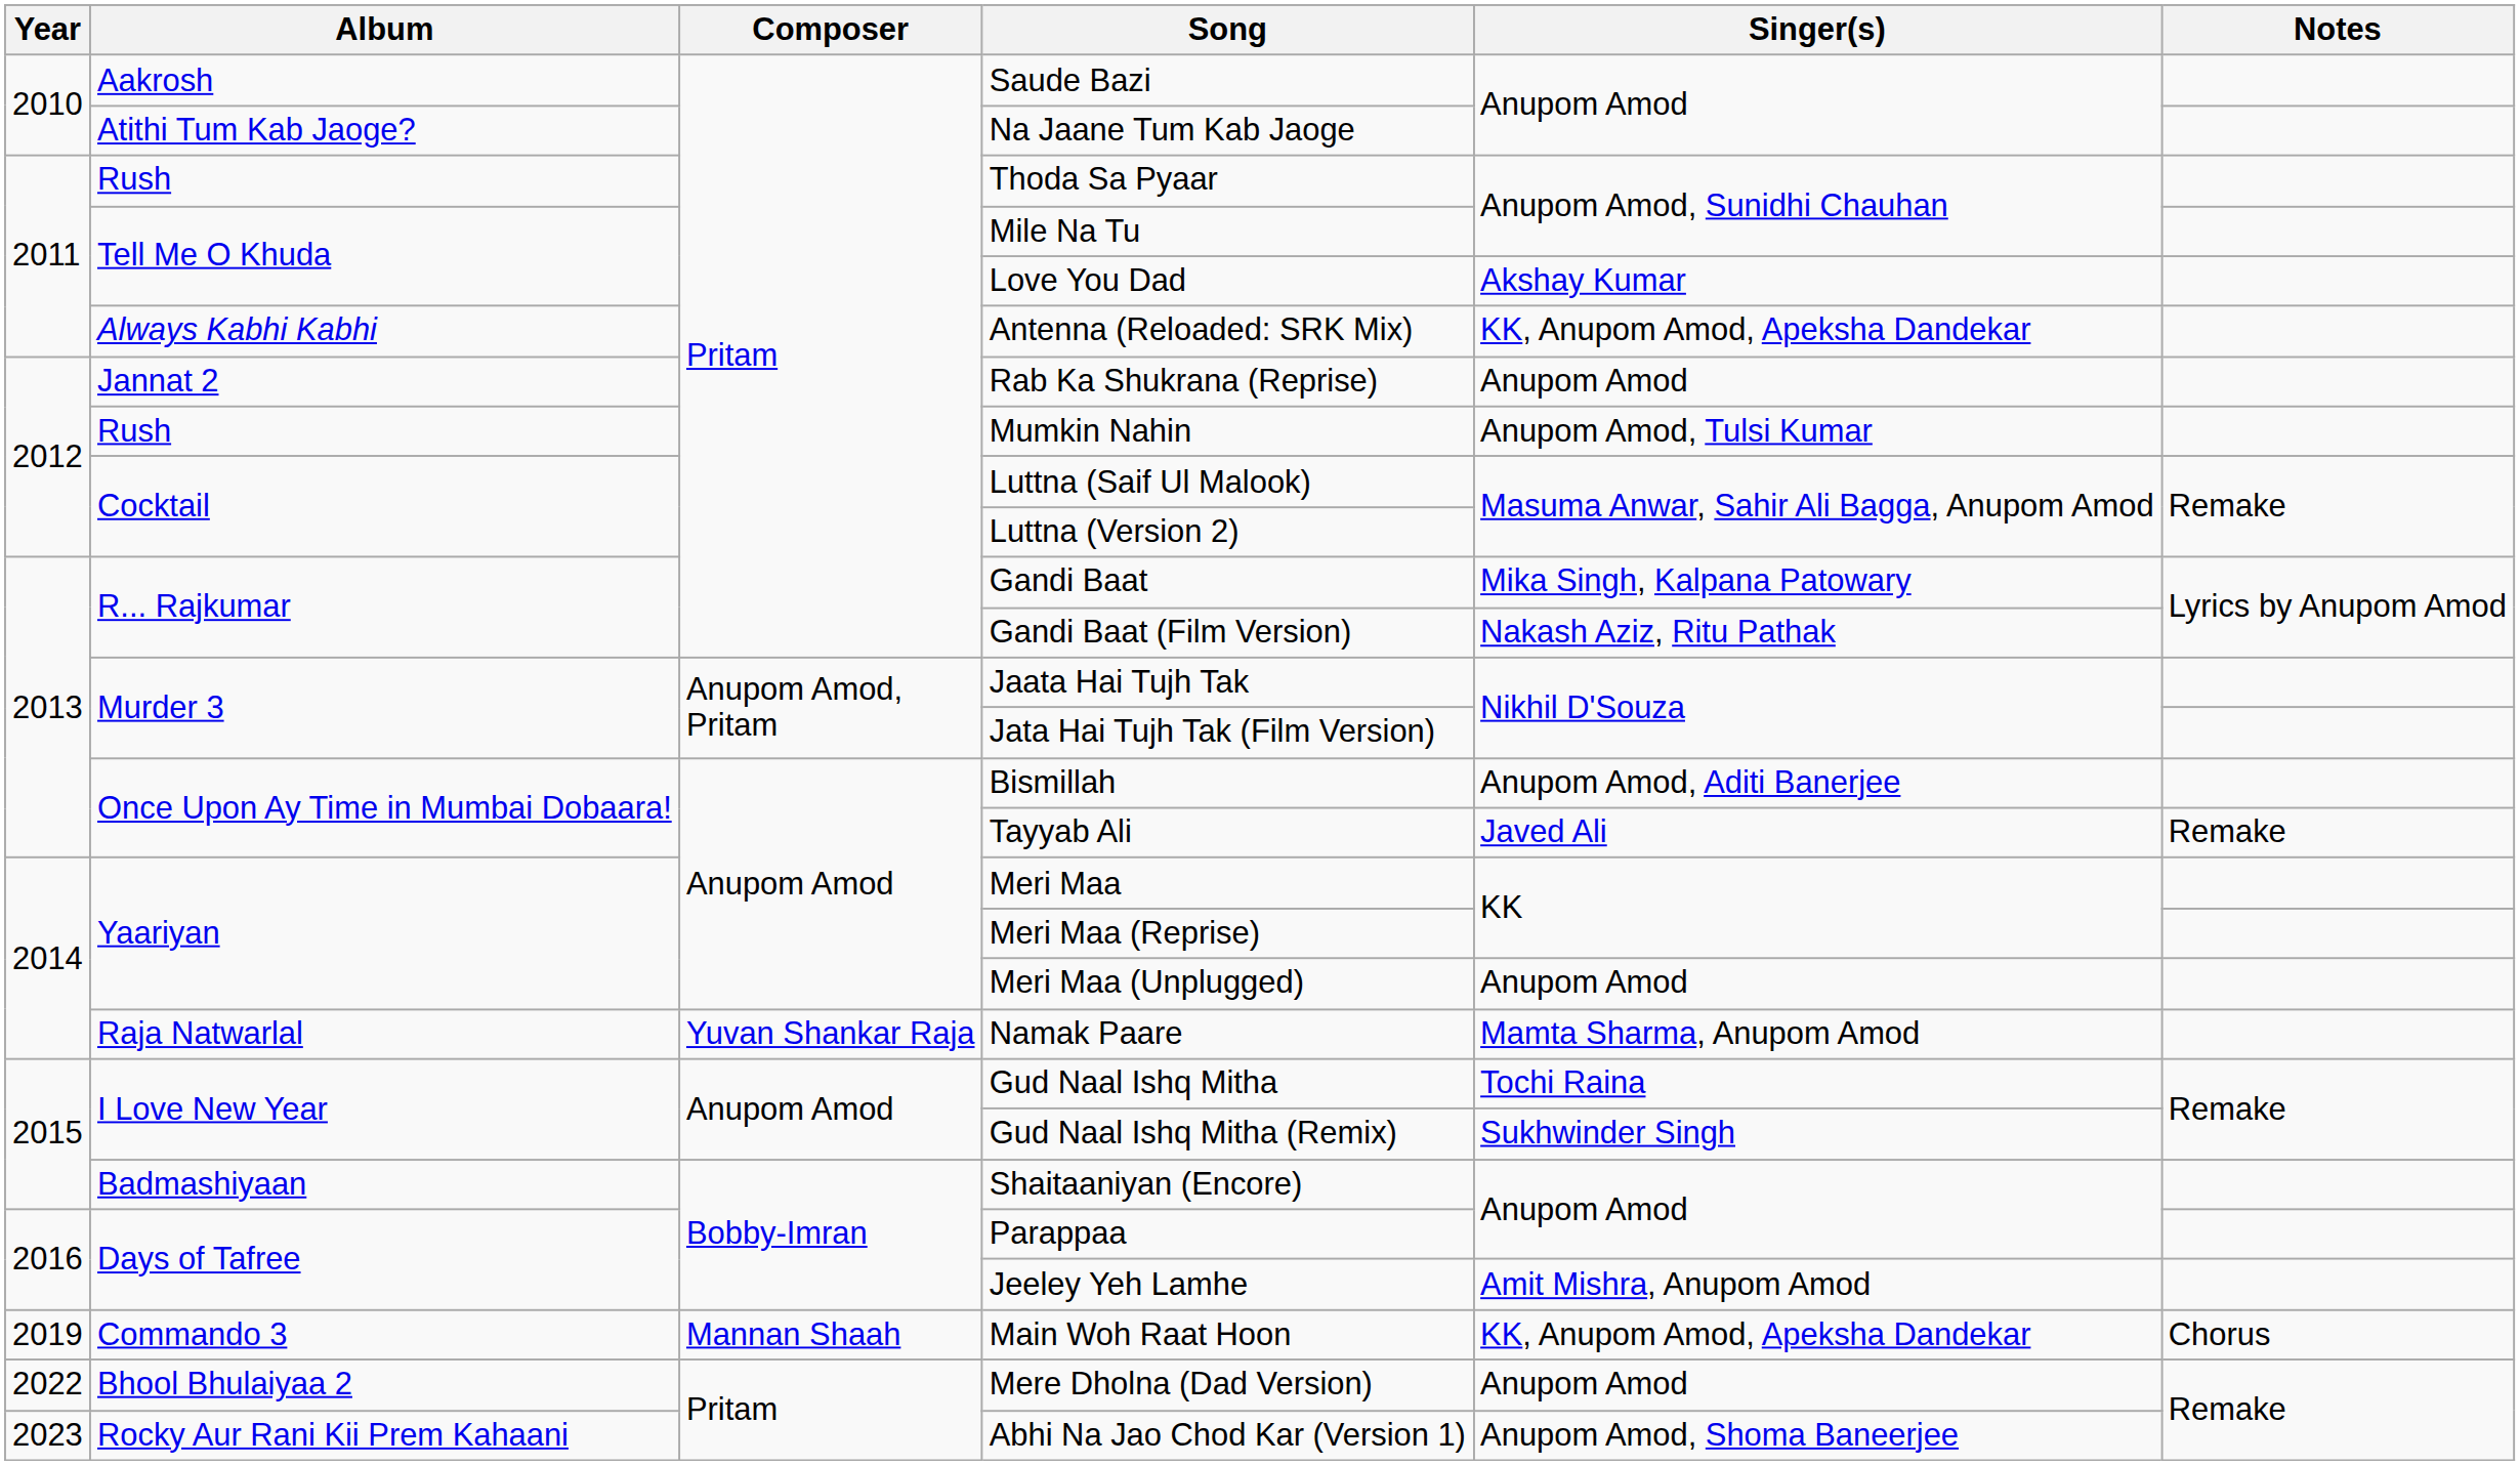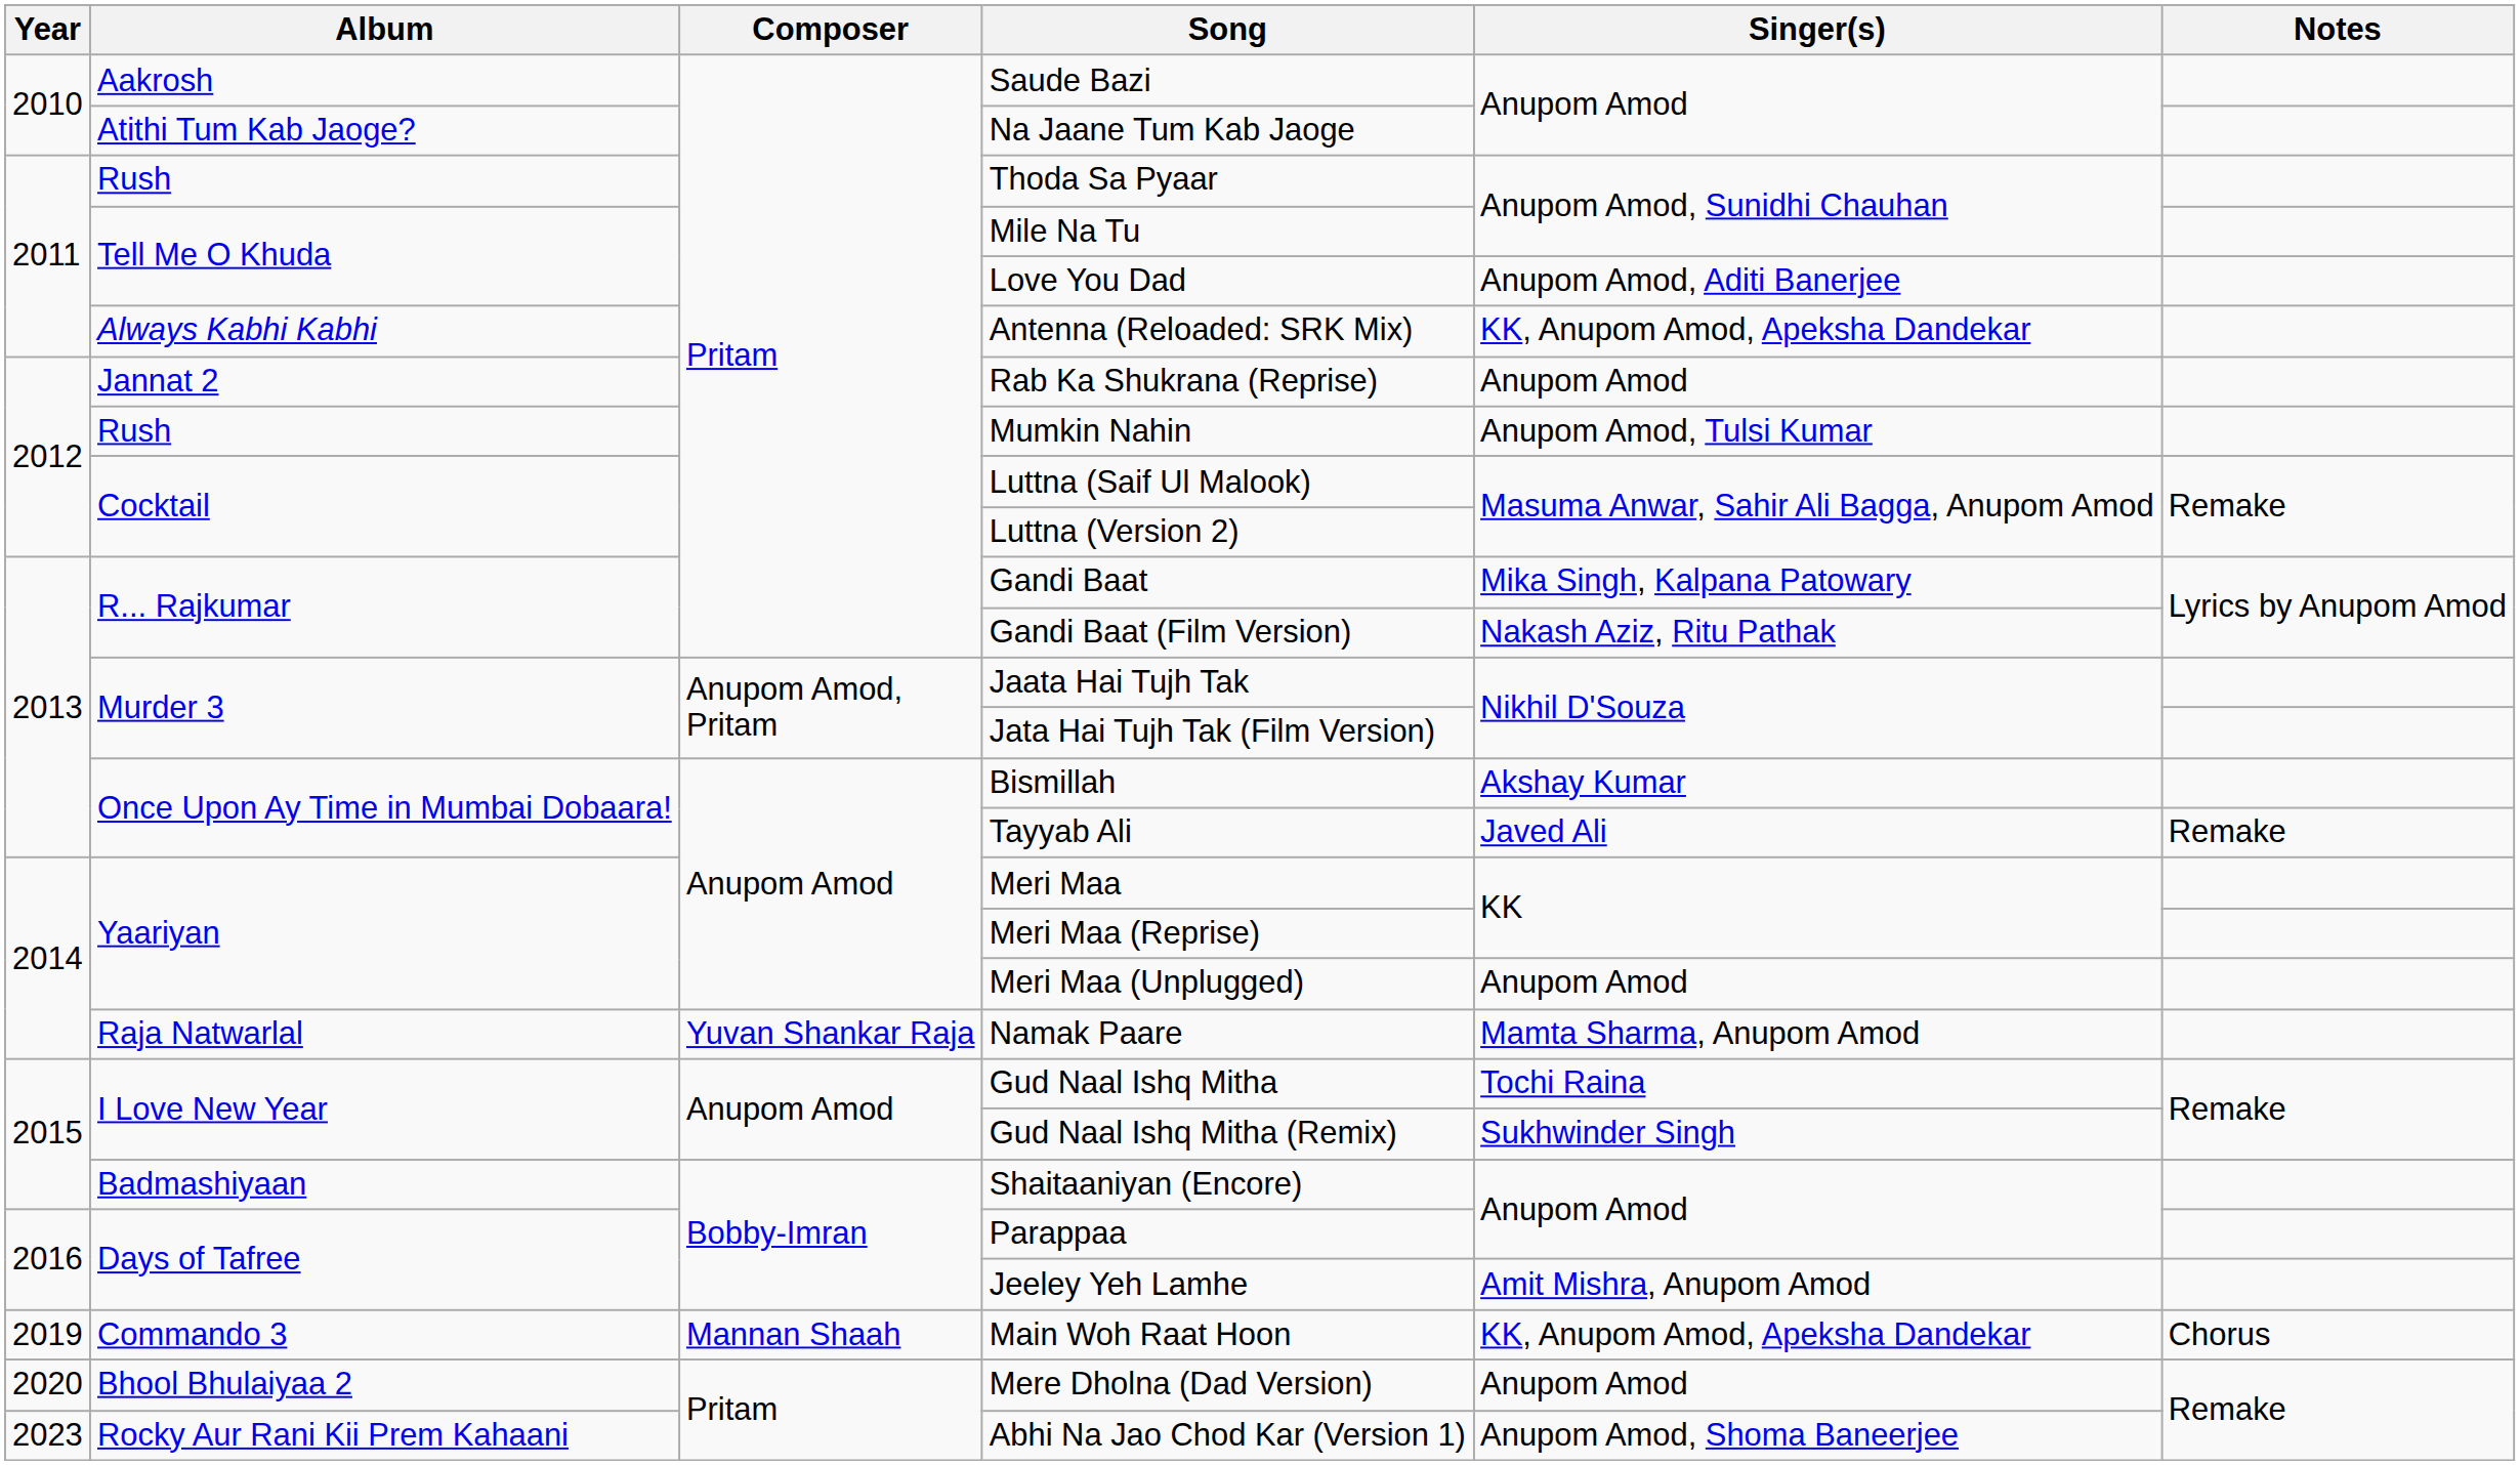Love You Dad | Singer(s): Akshay Kumar -> Anupom Amod, Aditi Banerjee
Bismillah | Singer(s): Anupom Amod, Aditi Banerjee -> Akshay Kumar
Mere Dholna (Dad Version) | Year: 2022 -> 2020
